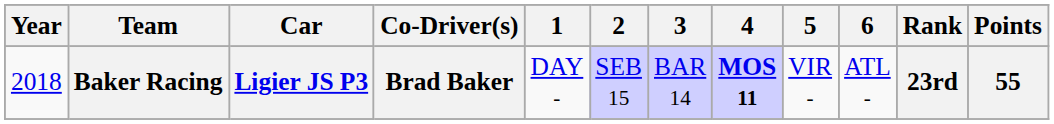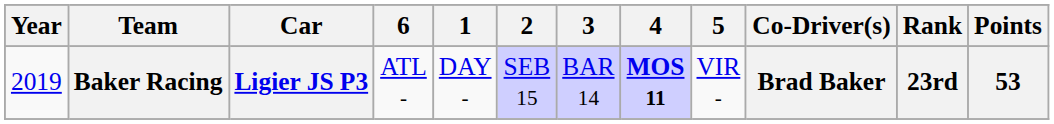columns swapped: Co-Driver(s) <-> 6
Baker Racing | Year: 2018 -> 2019
Baker Racing | Points: 55 -> 53
